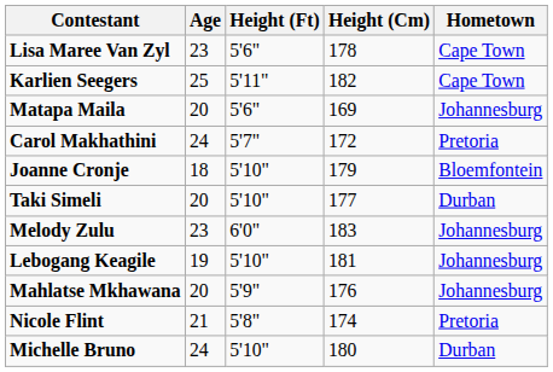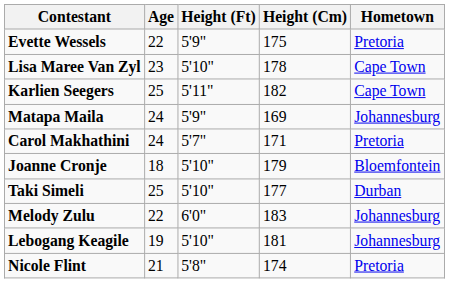+ row: Evette Wessels | 22 | 5'9" | 175 | Pretoria
Lisa Maree Van Zyl | Height (Ft): 5'6" -> 5'10"
Matapa Maila | Age: 20 -> 24
Matapa Maila | Height (Ft): 5'6" -> 5'9"
Carol Makhathini | Height (Cm): 172 -> 171
Taki Simeli | Age: 20 -> 25
Melody Zulu | Age: 23 -> 22
- row: Mahlatse Mkhawana | 20 | 5'9" | 176 | Johannesburg
- row: Michelle Bruno | 24 | 5'10" | 180 | Durban
